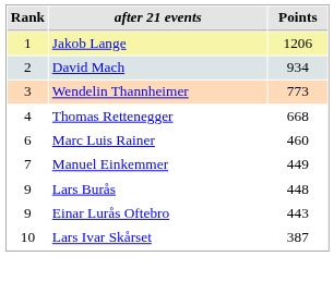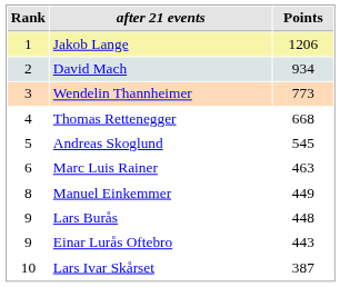+ row: 5 | Andreas Skoglund | 545
Marc Luis Rainer | Points: 460 -> 463
Manuel Einkemmer | Rank: 7 -> 8
